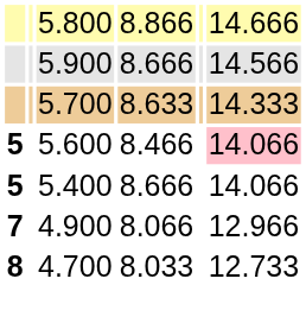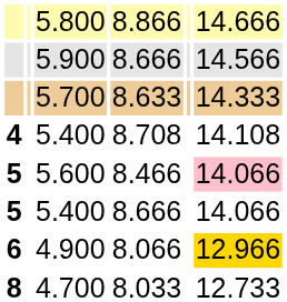+ row: 4 | 5.400 | 8.708 | 14.108
4.900 | column 1: 7 -> 6
4.900 | column 6: no background -> gold background
